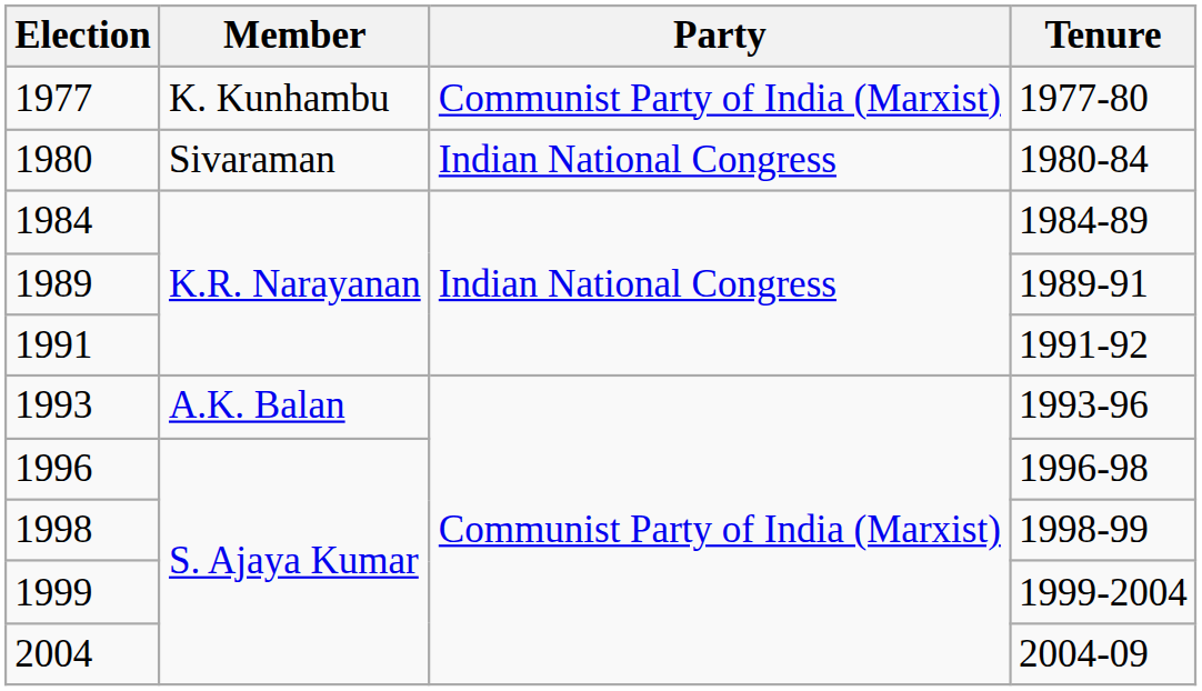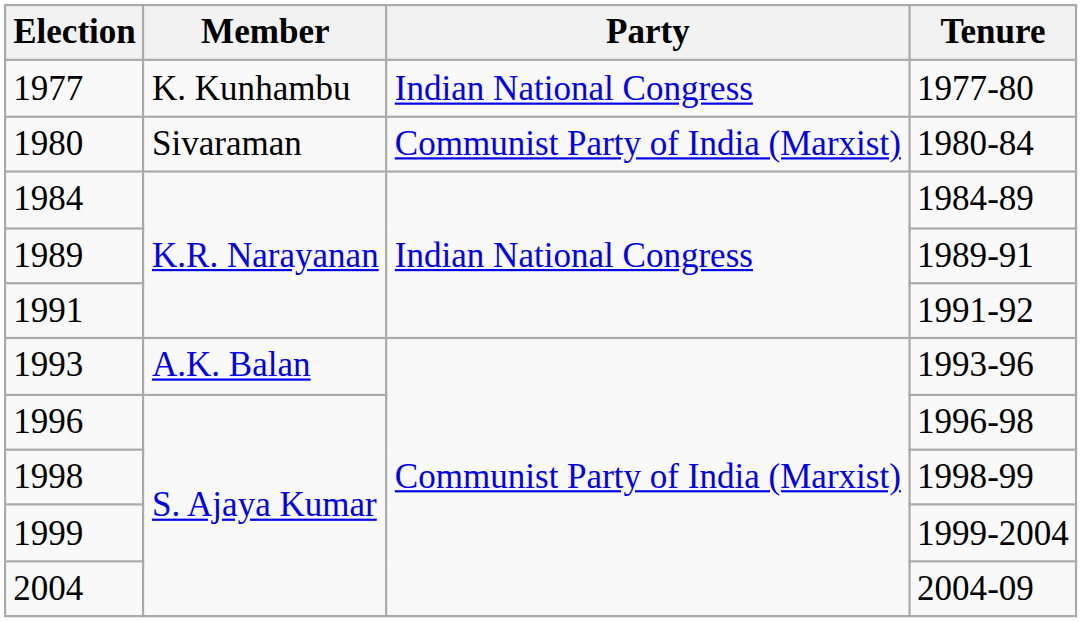1977 | Party: Communist Party of India (Marxist) -> Indian National Congress
1980 | Party: Indian National Congress -> Communist Party of India (Marxist)
